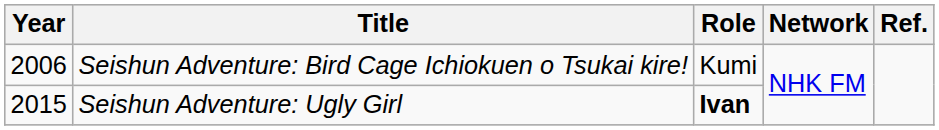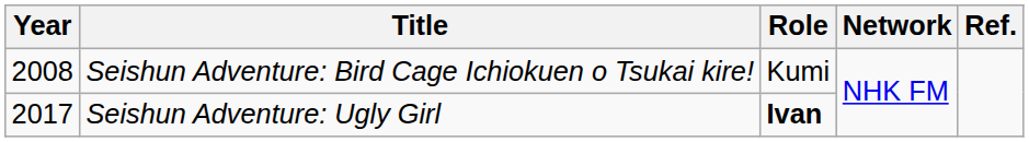Seishun Adventure: Bird Cage Ichiokuen o Tsukai kire! | Year: 2006 -> 2008
Seishun Adventure: Ugly Girl | Year: 2015 -> 2017
